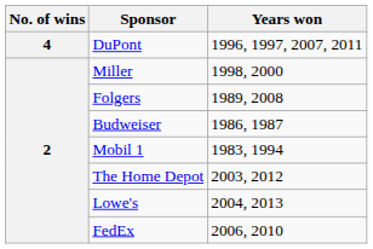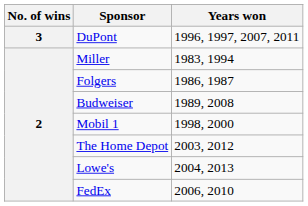DuPont | No. of wins: 4 -> 3
Miller | Years won: 1998, 2000 -> 1983, 1994
Folgers | Years won: 1989, 2008 -> 1986, 1987
Budweiser | Years won: 1986, 1987 -> 1989, 2008
Mobil 1 | Years won: 1983, 1994 -> 1998, 2000
